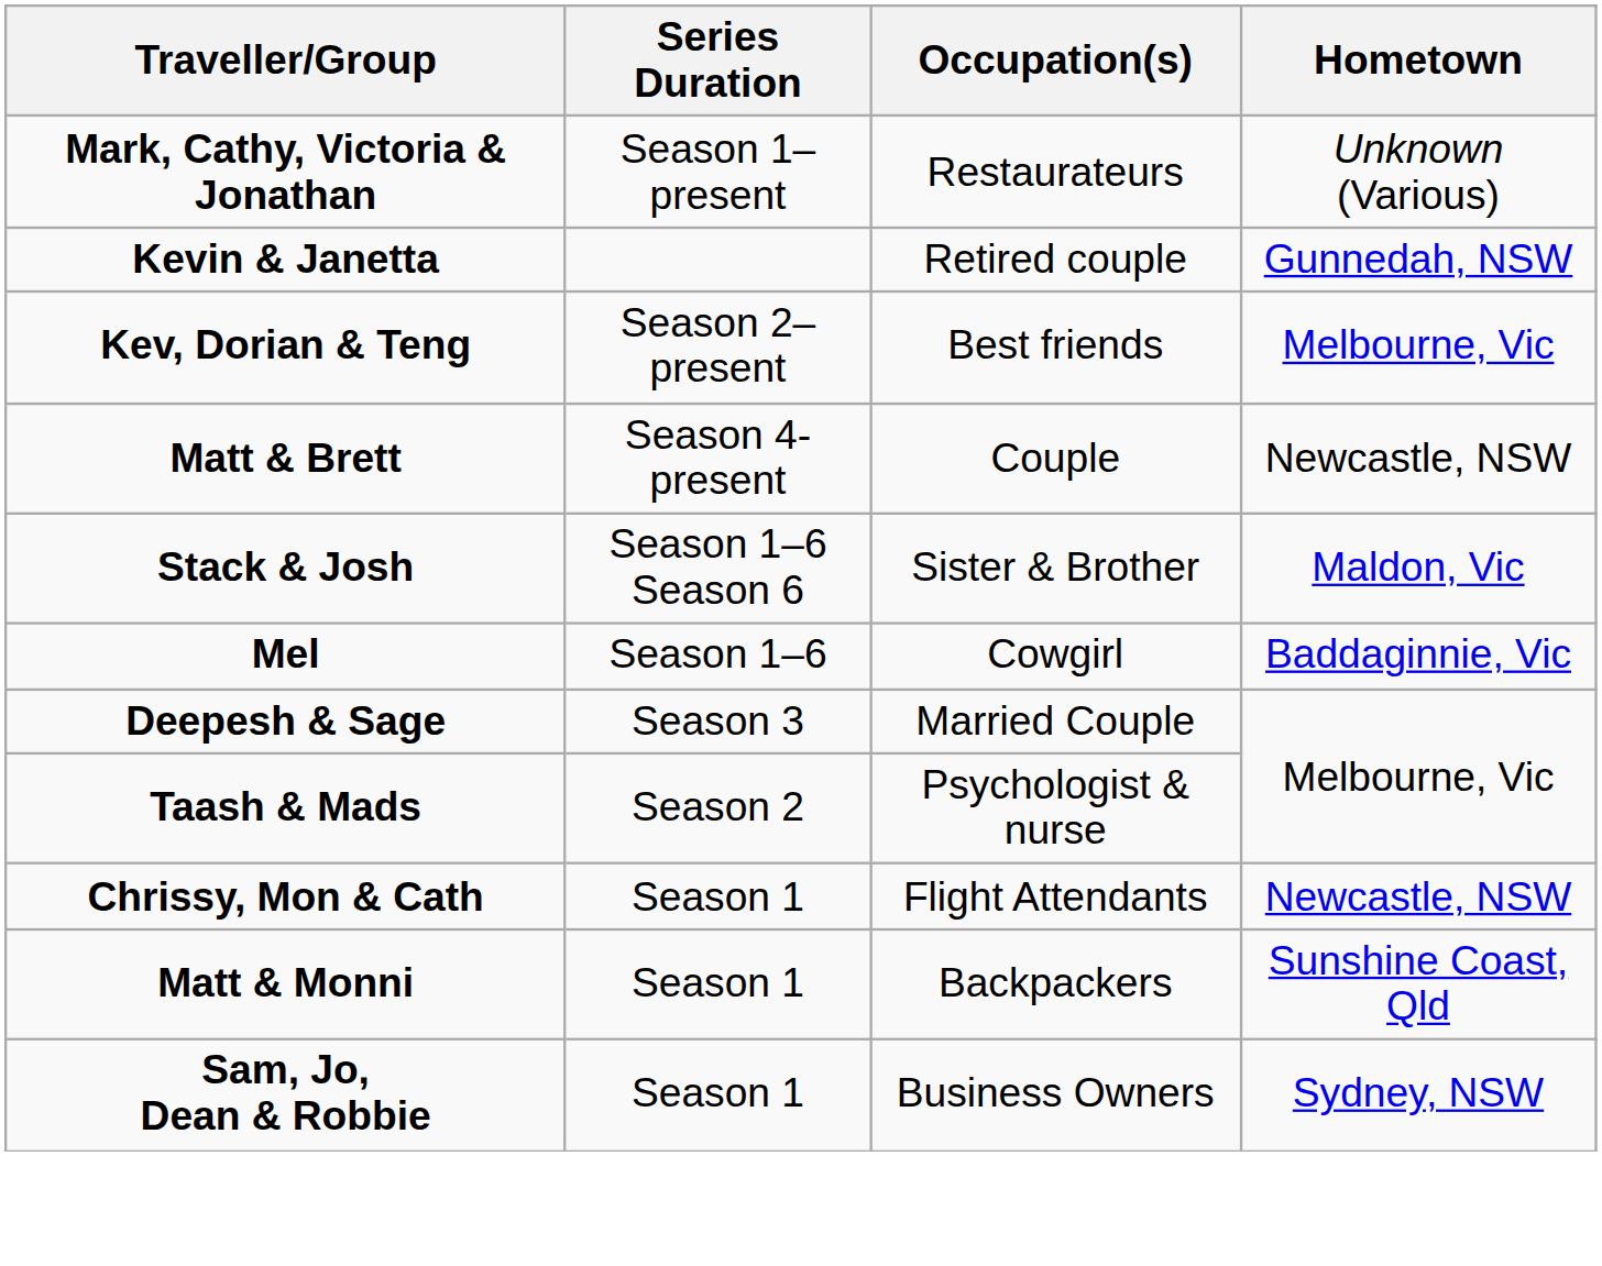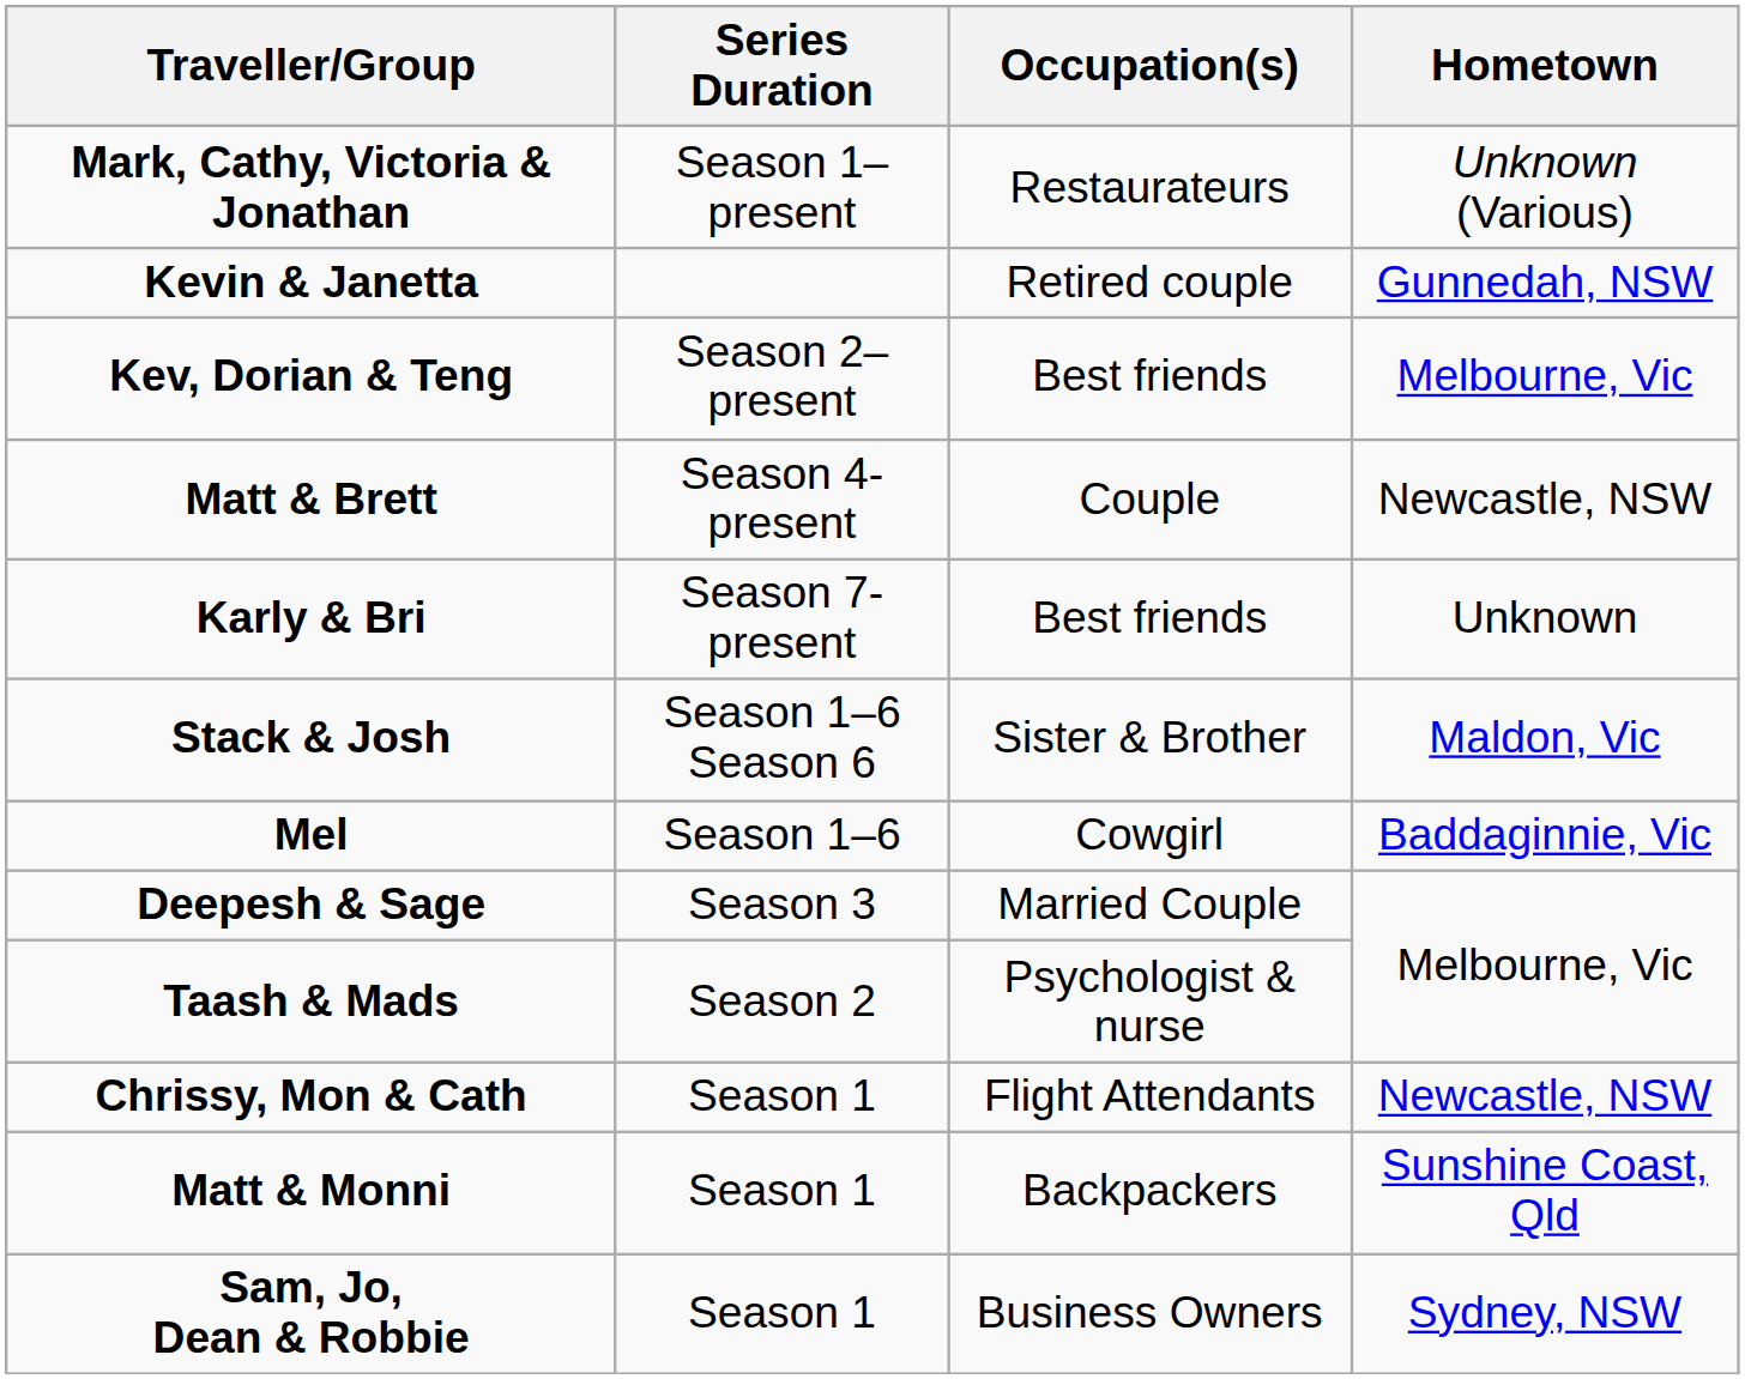+ row: Karly & Bri | Season 7-present | Best friends | Unknown
